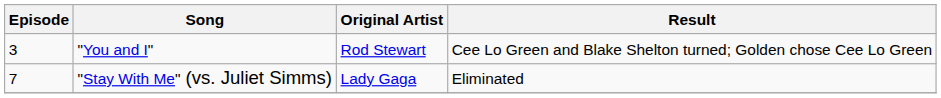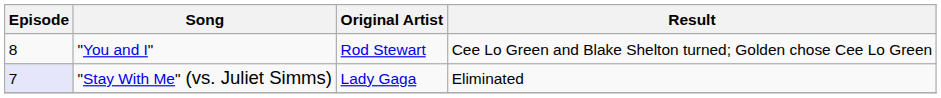"You and I" | Episode: 3 -> 8
"Stay With Me" (vs. Juliet Simms) | Episode: no background -> lavender background
